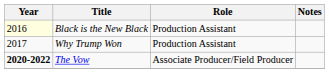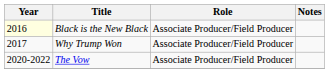Black is the New Black | Role: Production Assistant -> Associate Producer/Field Producer
Why Trump Won | Role: Production Assistant -> Associate Producer/Field Producer
The Vow | Year: bold -> normal
